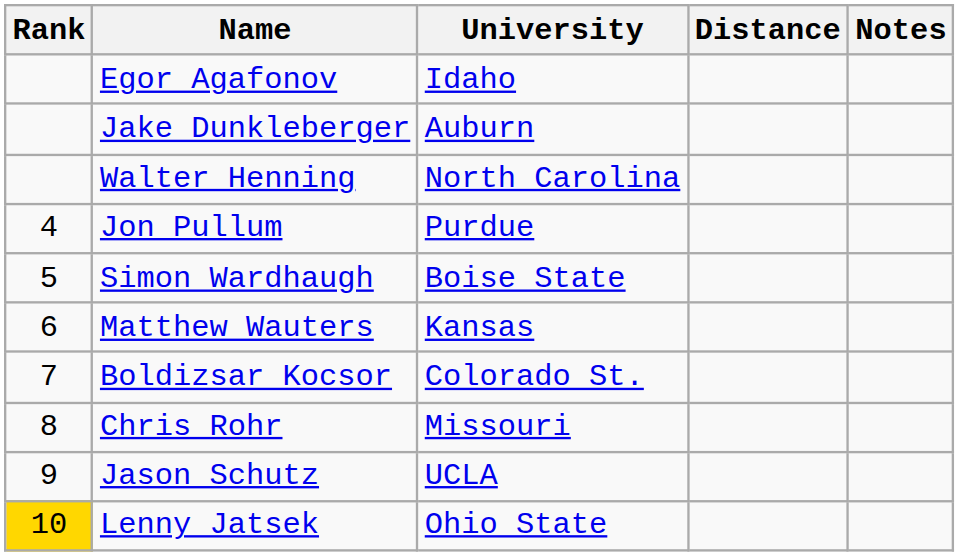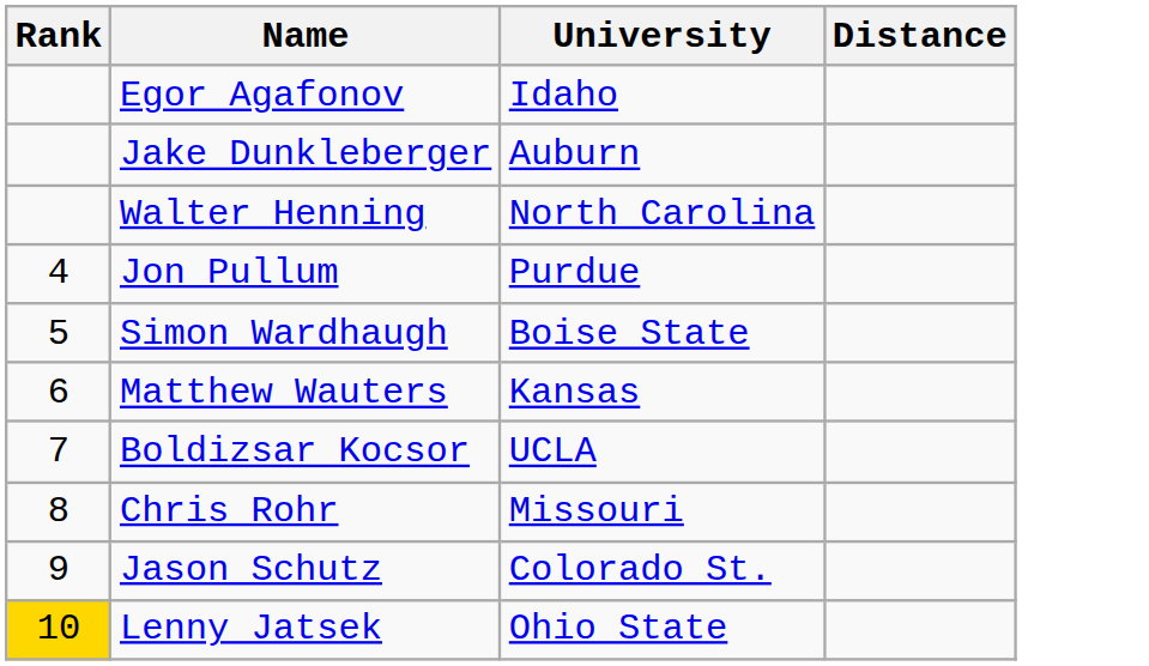- column: Notes
Boldizsar Kocsor | University: Colorado St. -> UCLA
Jason Schutz | University: UCLA -> Colorado St.
